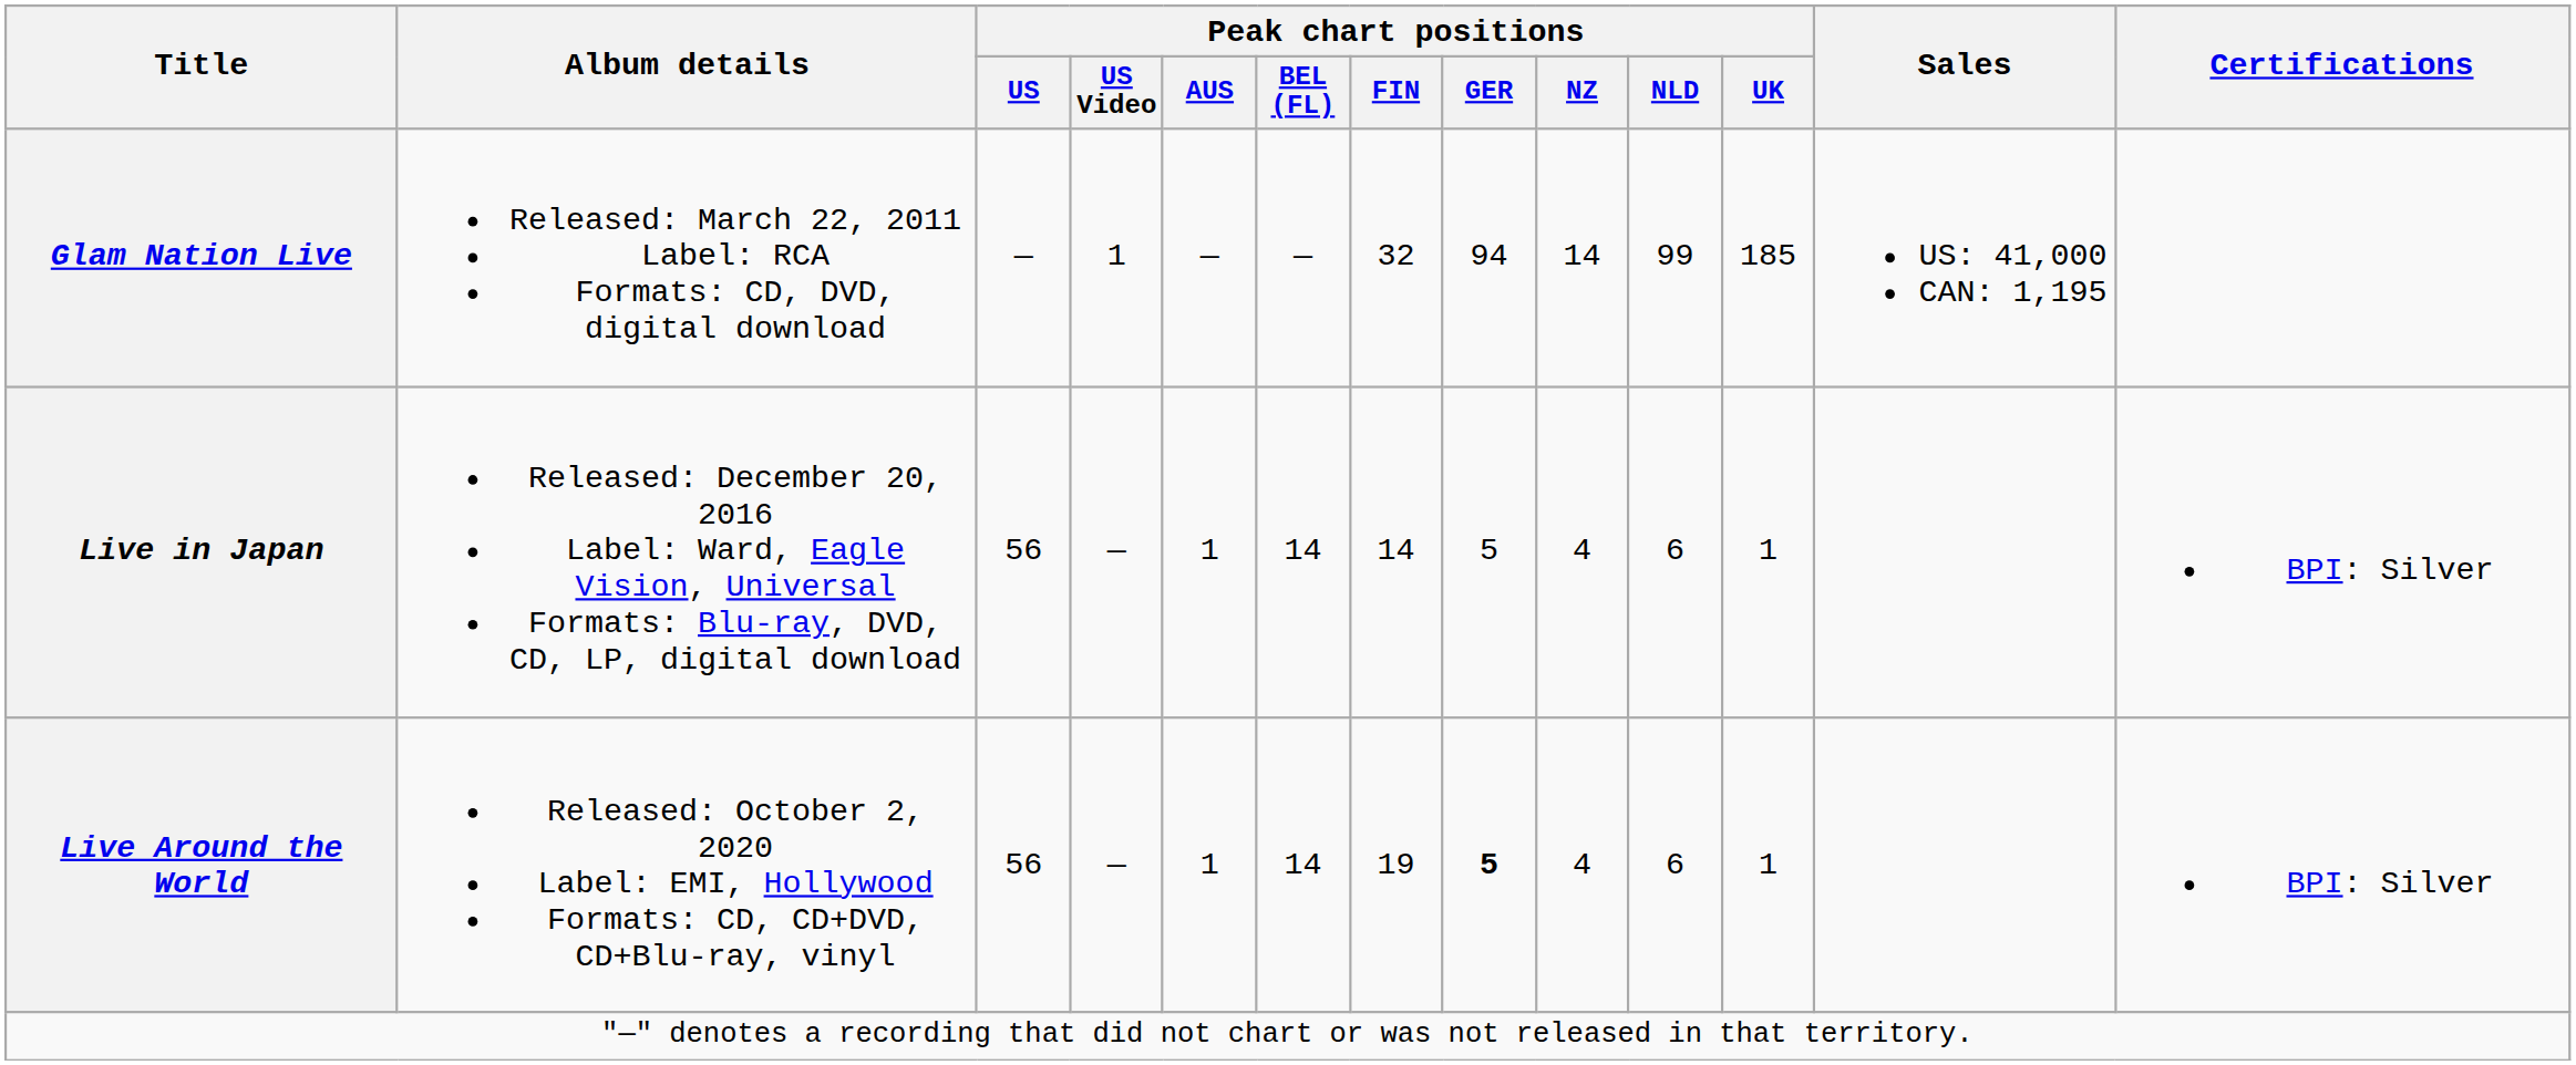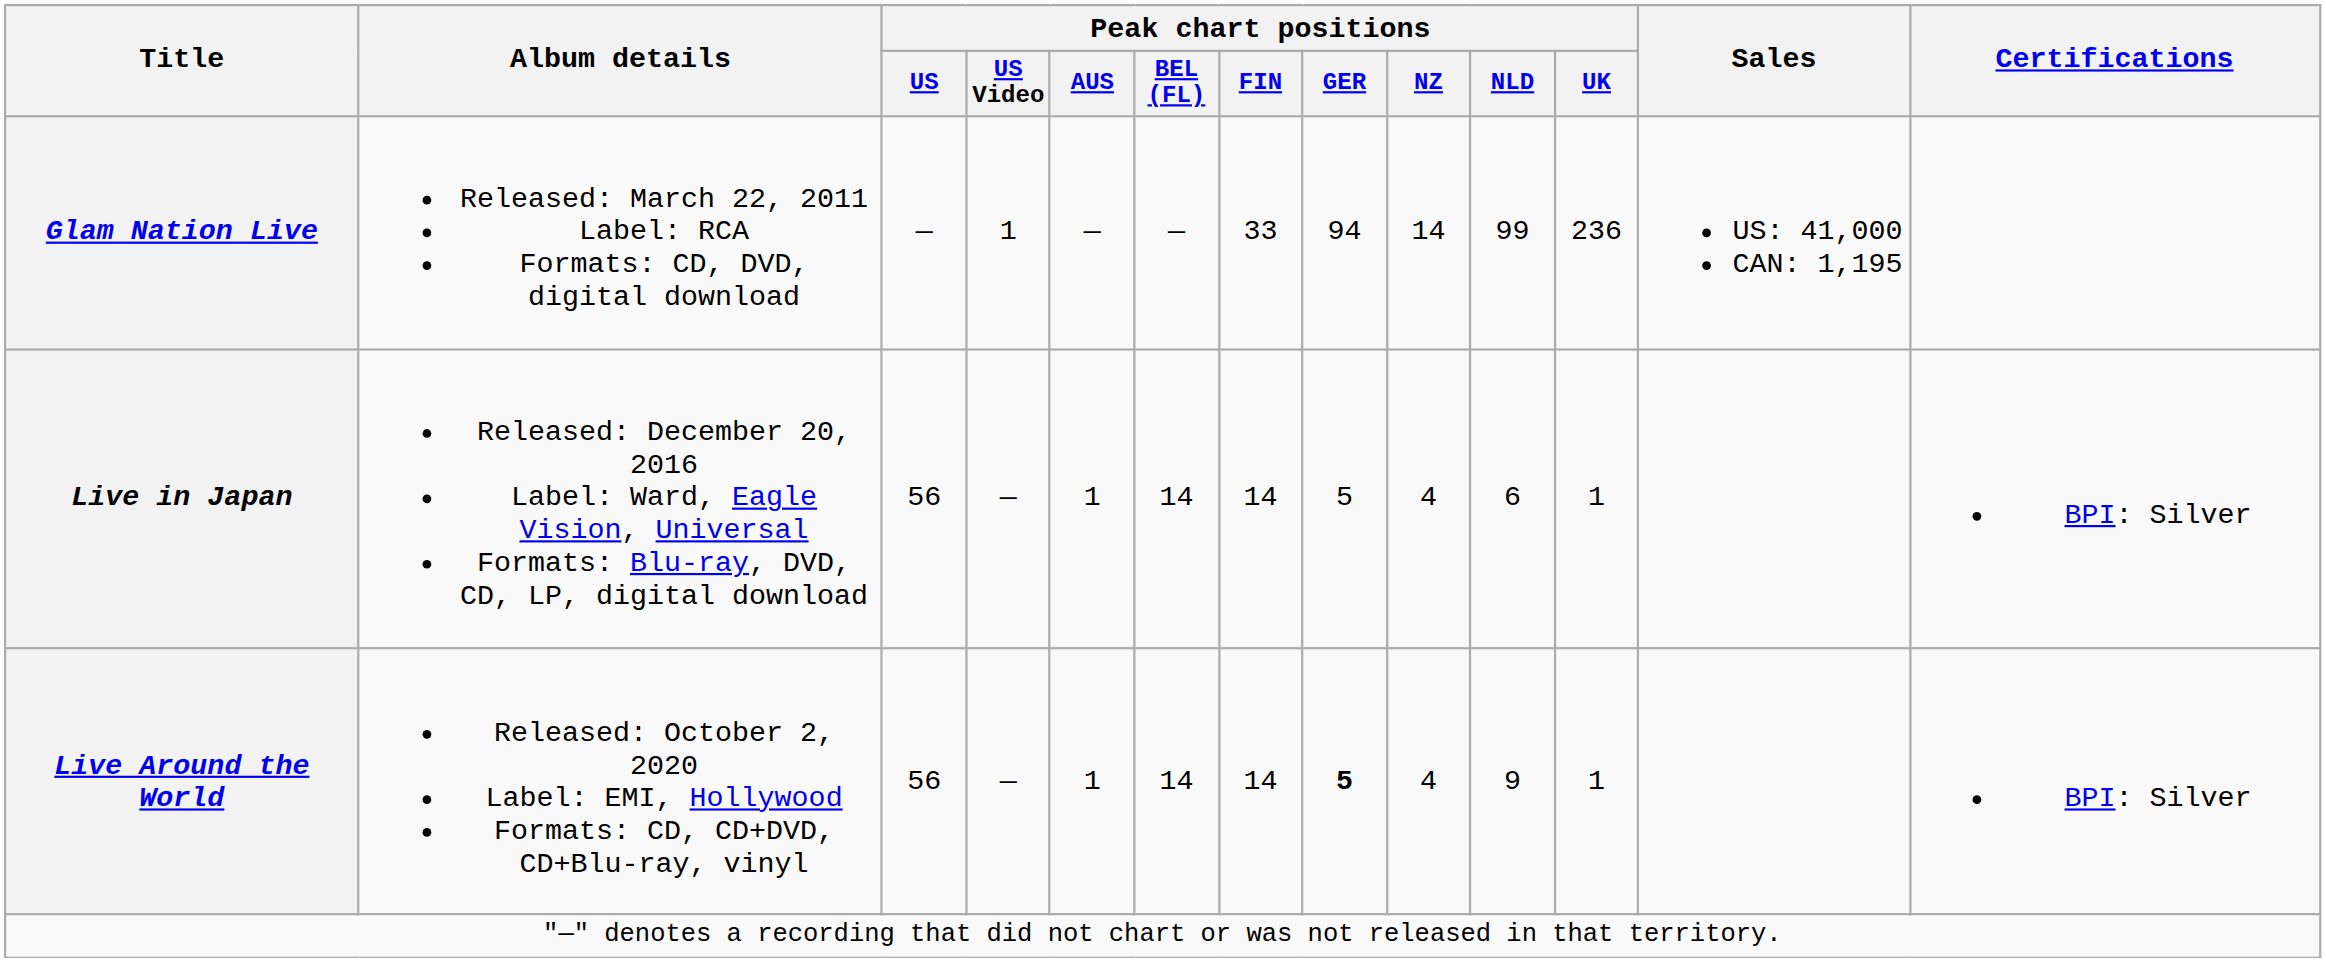Glam Nation Live | Peak chart positions / FIN: 32 -> 33
Glam Nation Live | Peak chart positions / UK: 185 -> 236
Live Around the World | Peak chart positions / FIN: 19 -> 14
Live Around the World | Peak chart positions / NLD: 6 -> 9
